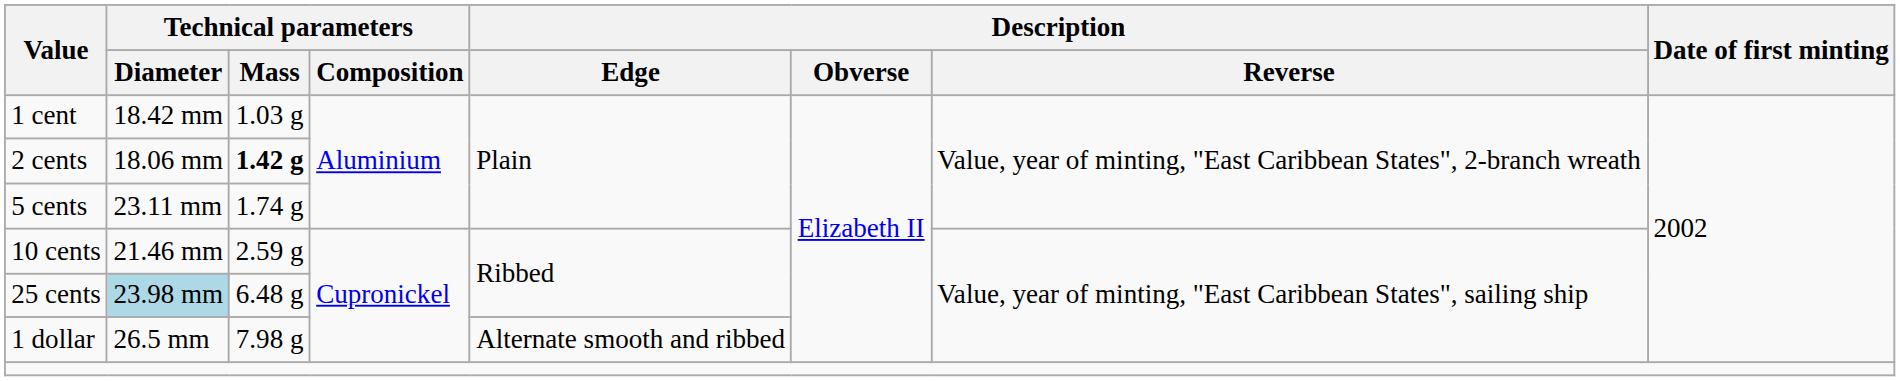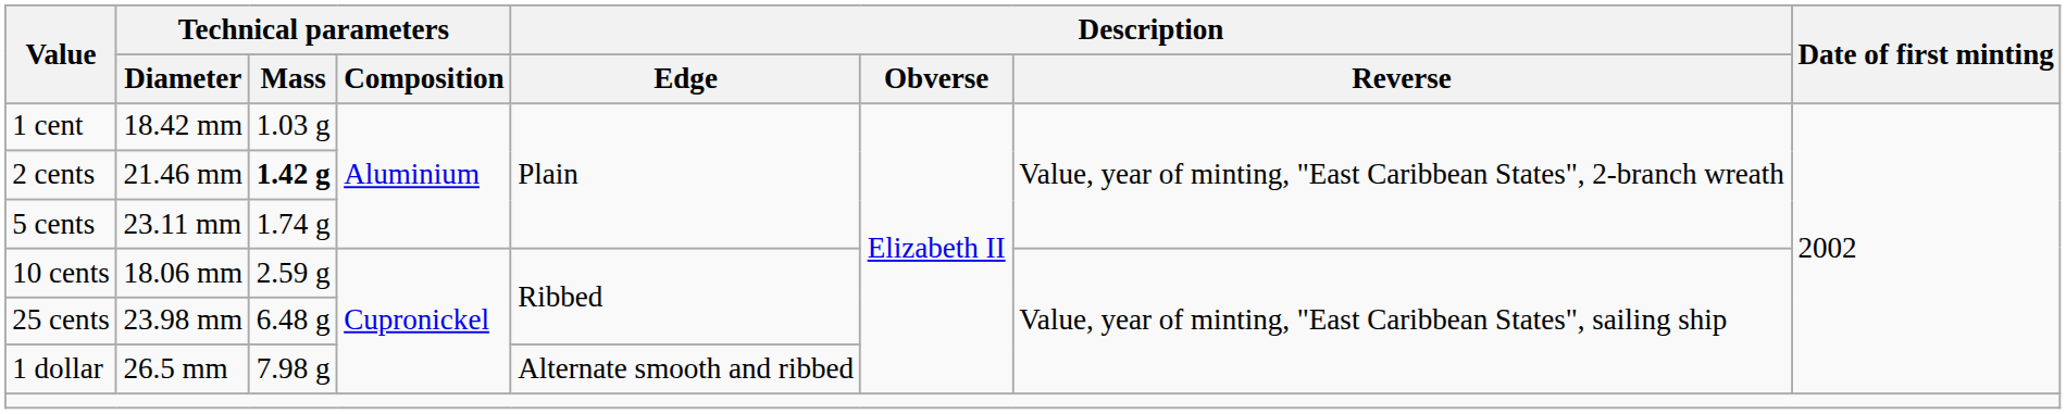2 cents | Technical parameters / Diameter: 18.06 mm -> 21.46 mm
10 cents | Technical parameters / Diameter: 21.46 mm -> 18.06 mm
25 cents | Technical parameters / Diameter: lightblue background -> no background
